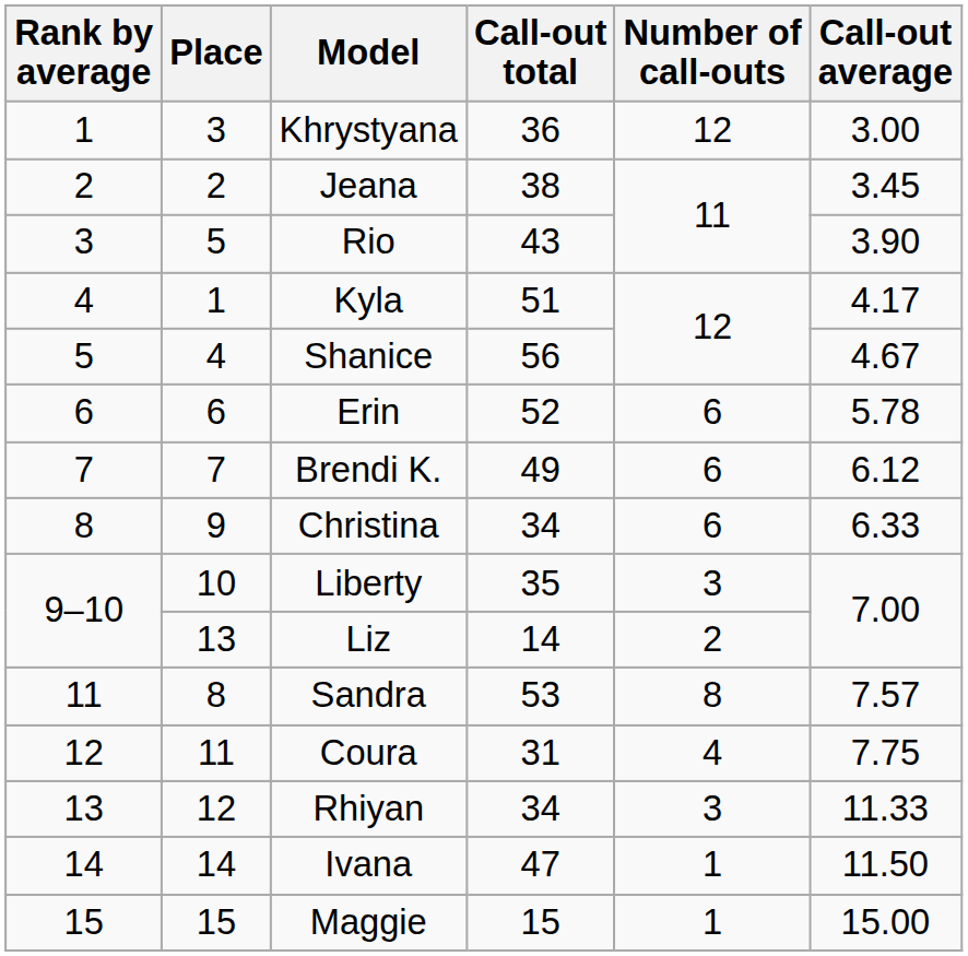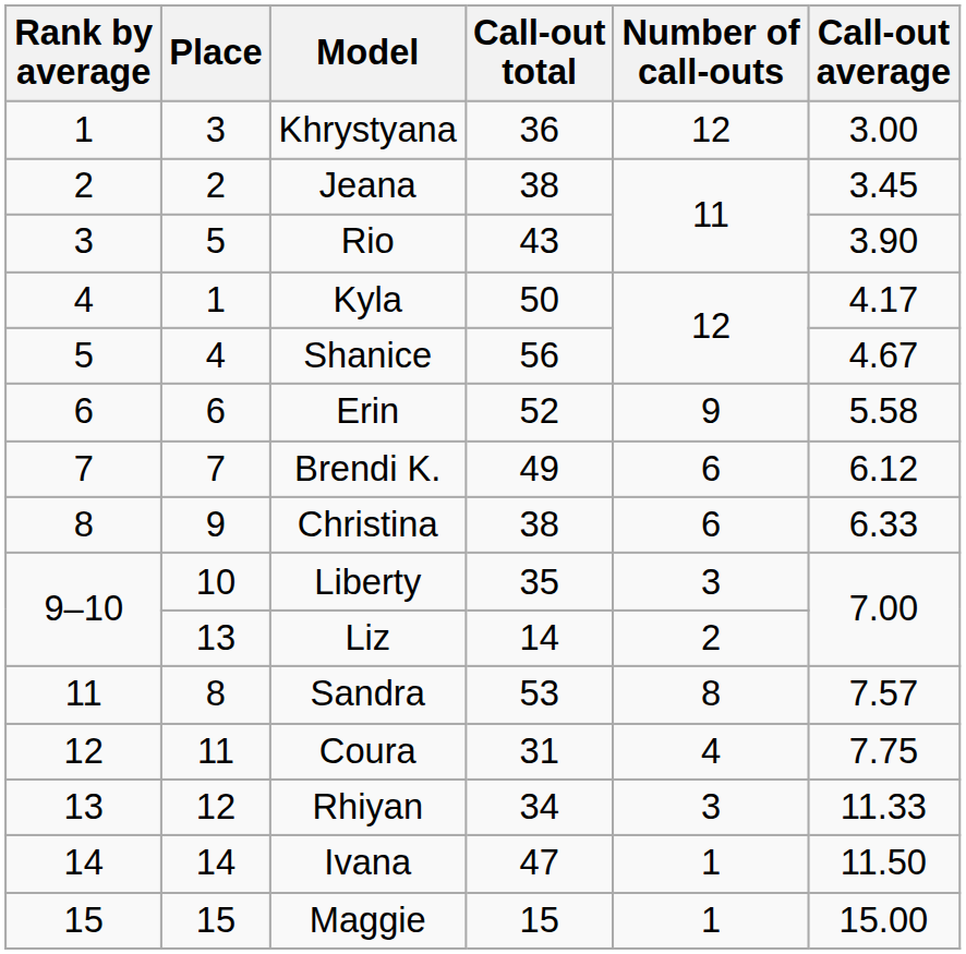Kyla | Call-out total: 51 -> 50
Erin | Number of call-outs: 6 -> 9
Erin | Call-out average: 5.78 -> 5.58
Christina | Call-out total: 34 -> 38
